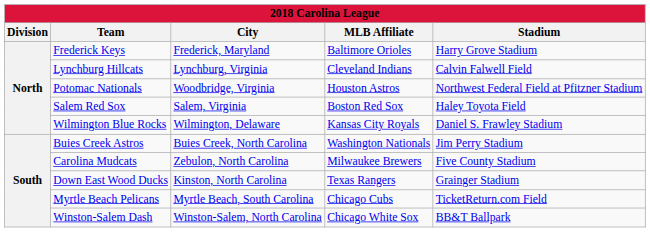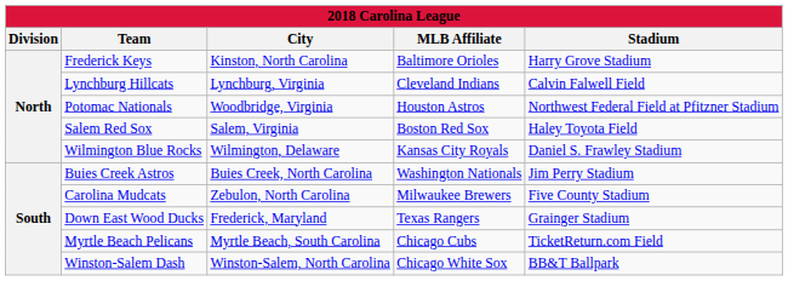Frederick Keys | City: Frederick, Maryland -> Kinston, North Carolina
Down East Wood Ducks | City: Kinston, North Carolina -> Frederick, Maryland
